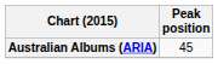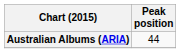Australian Albums (ARIA) | Peak position: 45 -> 44
